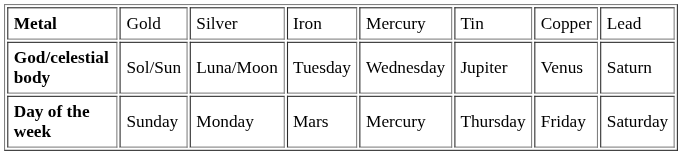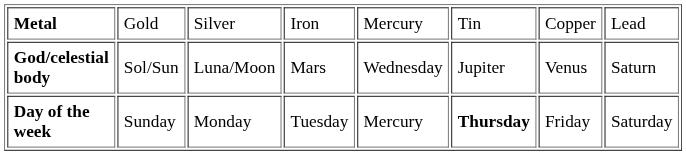God/celestial body | column 4: Tuesday -> Mars
Day of the week | column 4: Mars -> Tuesday
Day of the week | column 6: normal -> bold
